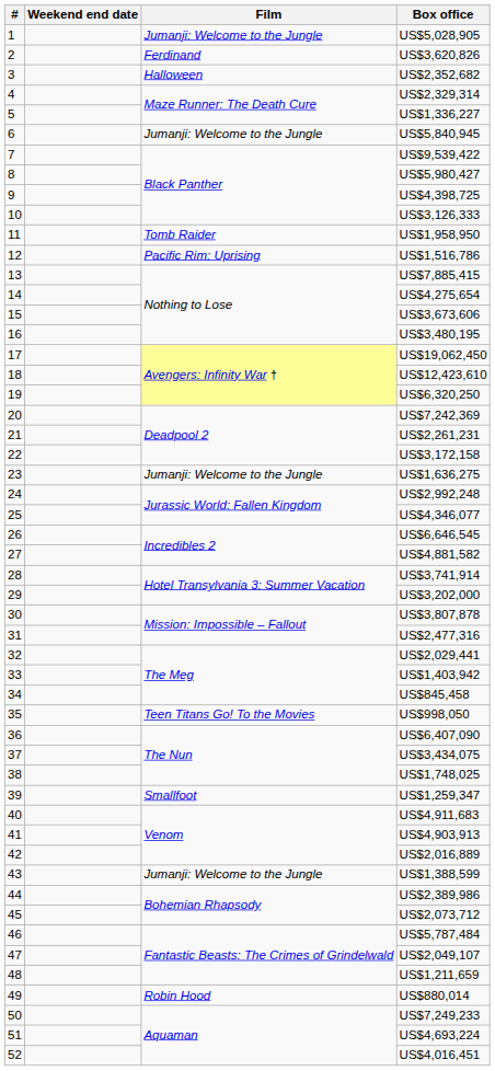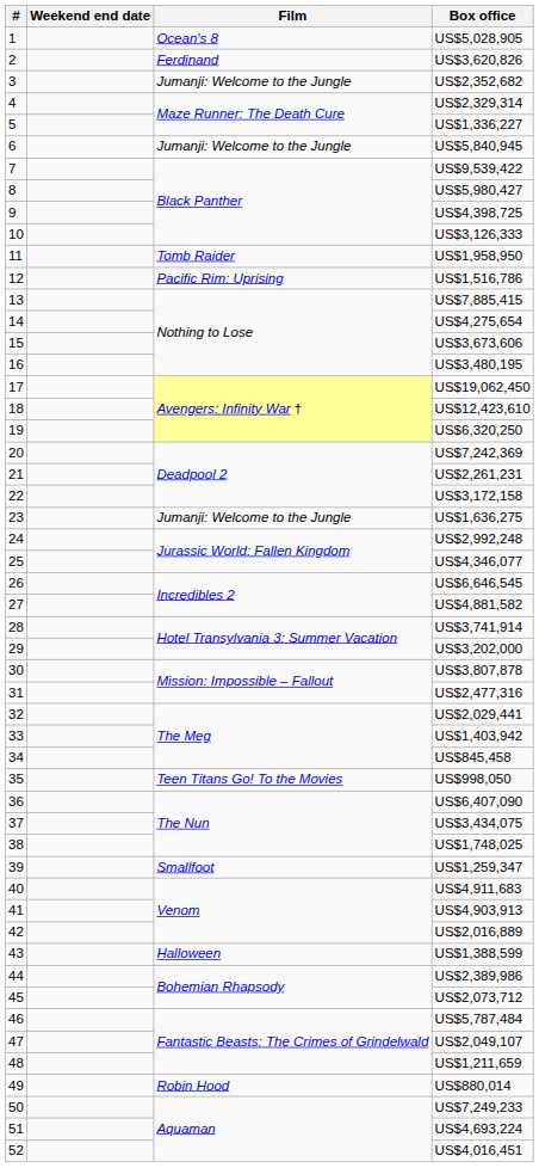US$5,028,905 | Film: Jumanji: Welcome to the Jungle -> Ocean's 8
US$2,352,682 | Film: Halloween -> Jumanji: Welcome to the Jungle
US$1,388,599 | Film: Jumanji: Welcome to the Jungle -> Halloween
